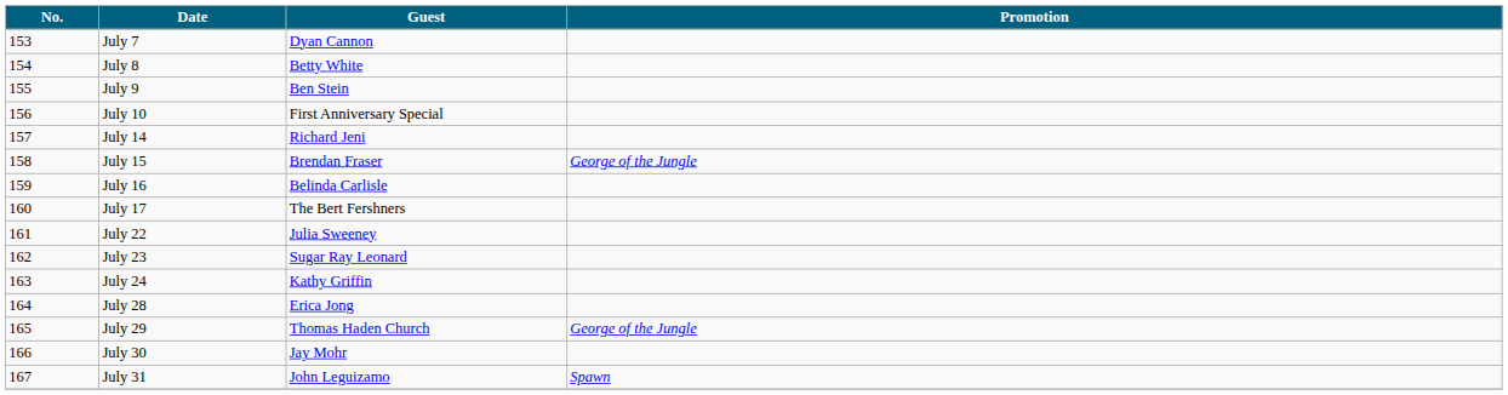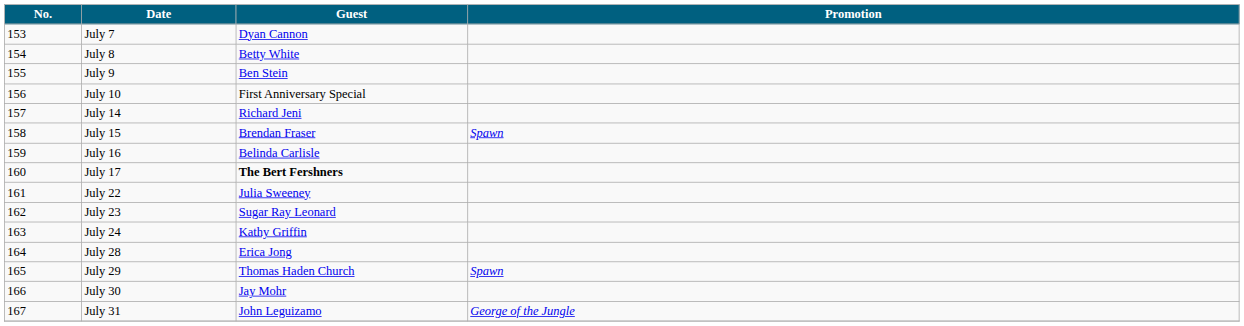July 15 | Promotion: George of the Jungle -> Spawn
July 17 | Guest: normal -> bold
July 29 | Promotion: George of the Jungle -> Spawn
July 31 | Promotion: Spawn -> George of the Jungle
